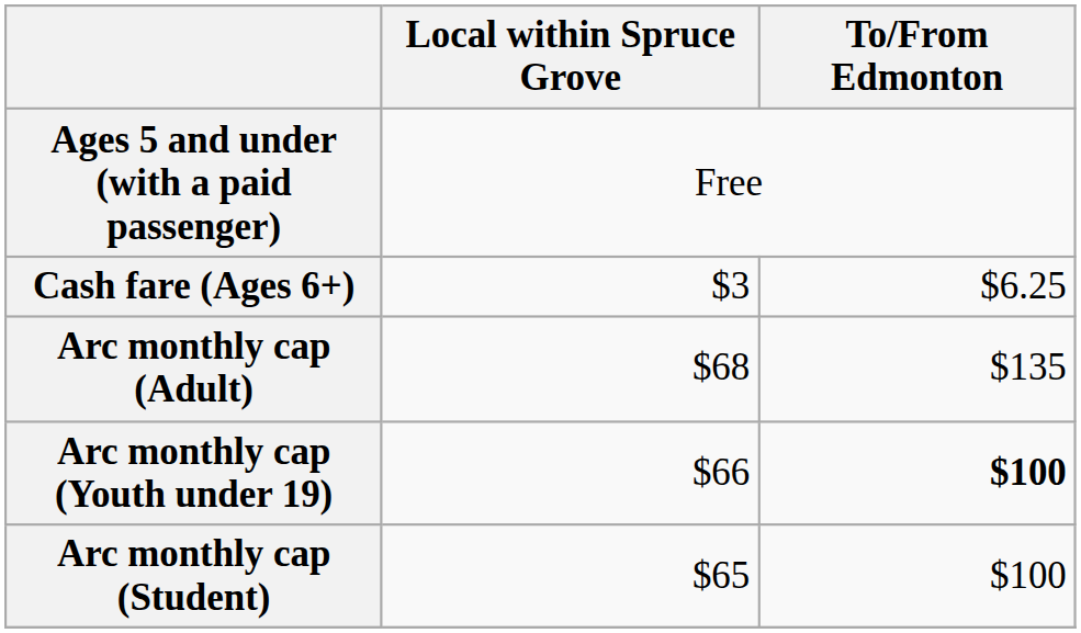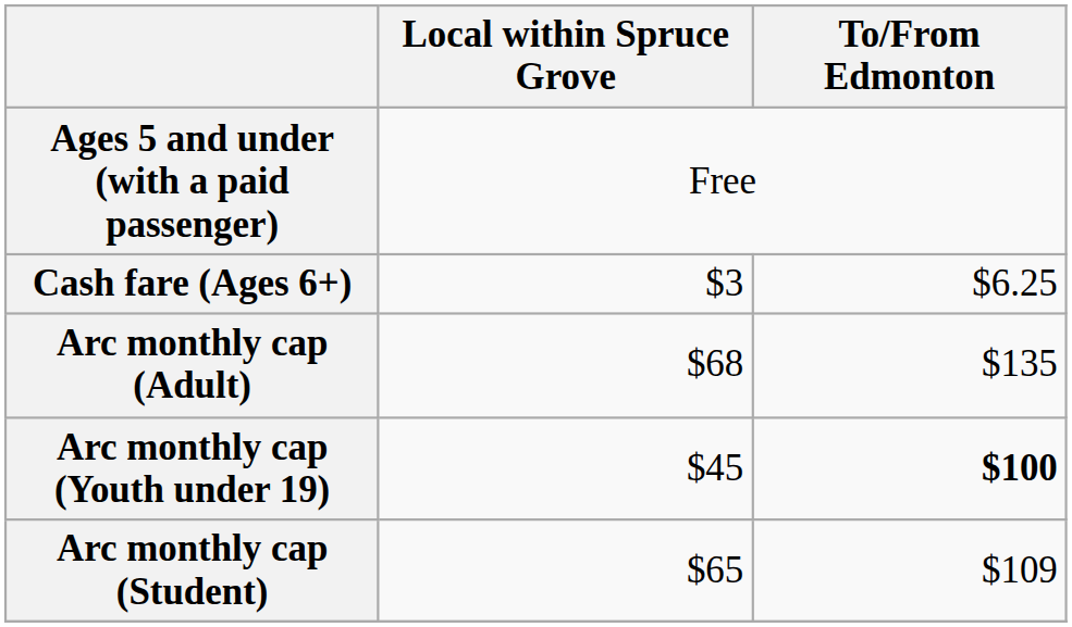Arc monthly cap (Youth under 19) | Local within Spruce Grove: $66 -> $45
Arc monthly cap (Student) | To/From Edmonton: $100 -> $109
